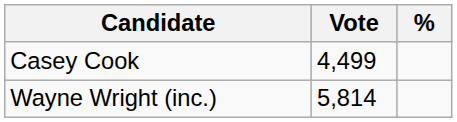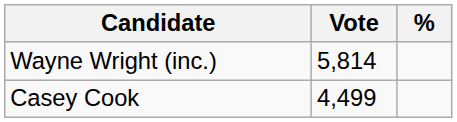rows swapped: Wayne Wright (inc.) <-> Casey Cook
